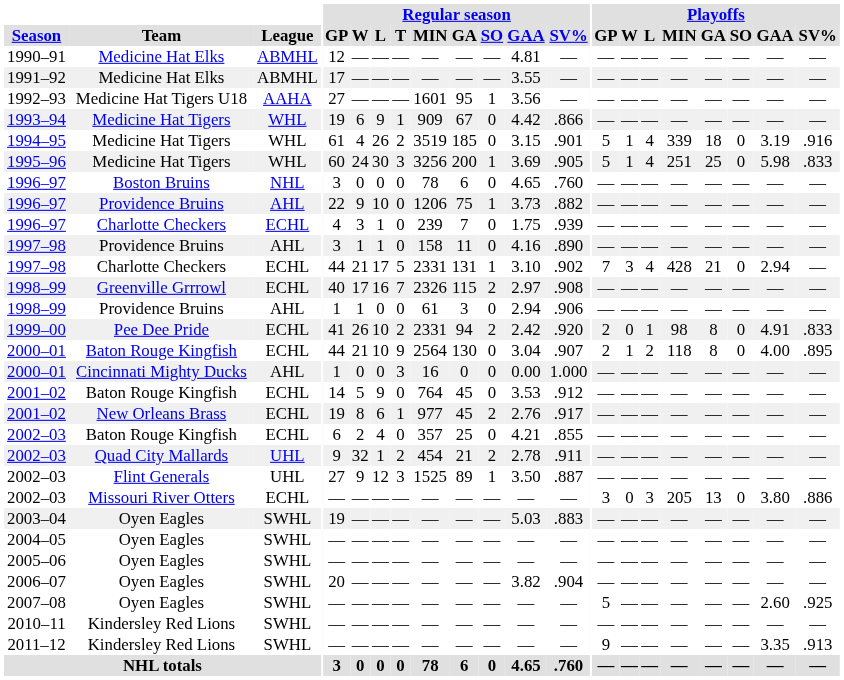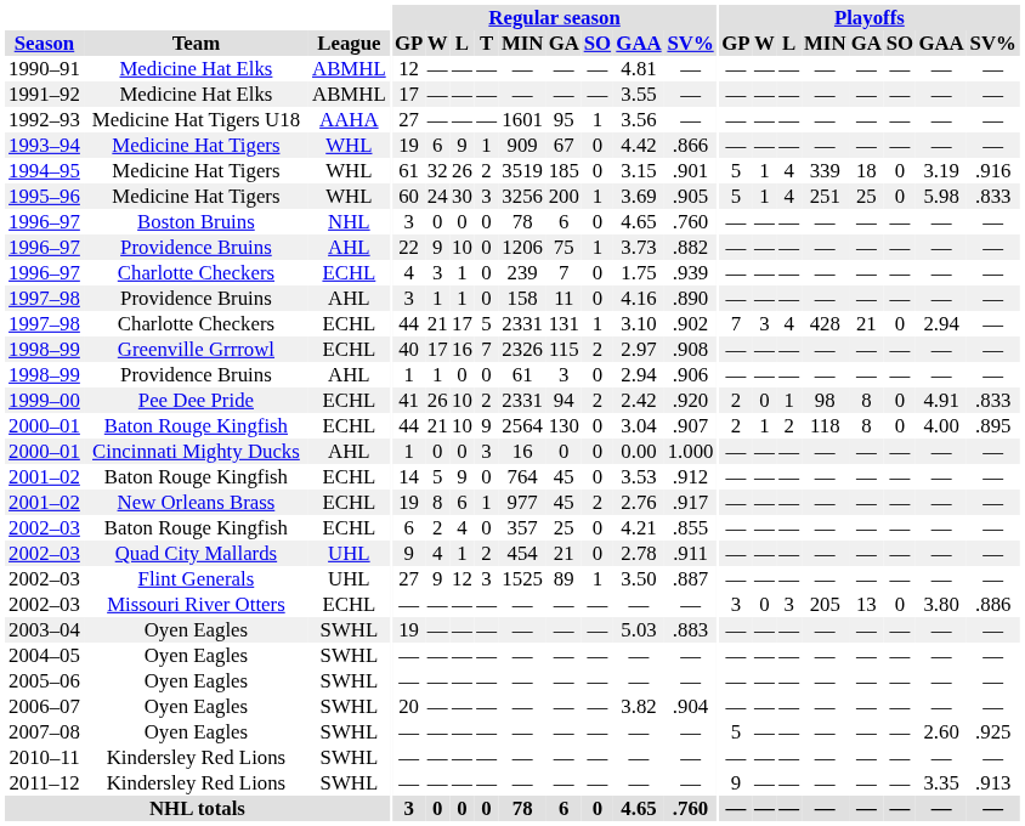1994–95 | Regular season / W: 4 -> 32
2002–03 / Quad City Mallards | Regular season / W: 32 -> 4
2002–03 / Quad City Mallards | Regular season / SO: 2 -> 0
